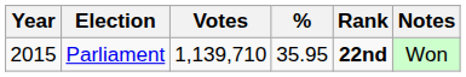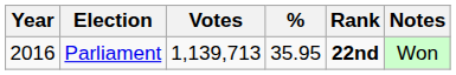Parliament | Year: 2015 -> 2016
Parliament | Votes: 1,139,710 -> 1,139,713
